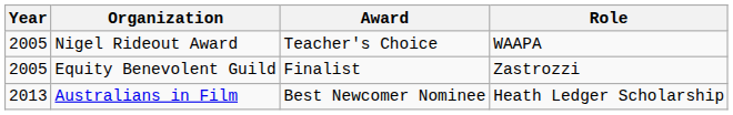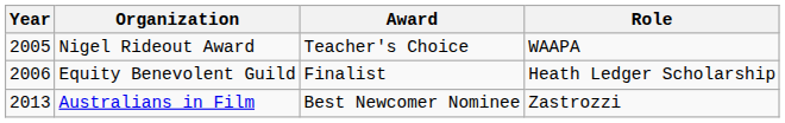Equity Benevolent Guild | Year: 2005 -> 2006
Equity Benevolent Guild | Role: Zastrozzi -> Heath Ledger Scholarship
Australians in Film | Role: Heath Ledger Scholarship -> Zastrozzi
